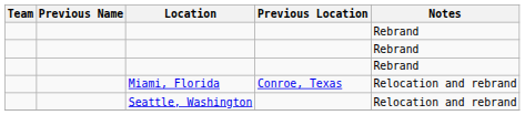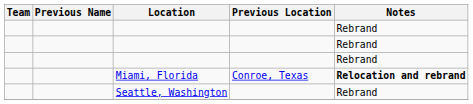Miami, Florida | Notes: normal -> bold
Seattle, Washington | Notes: Relocation and rebrand -> Rebrand
